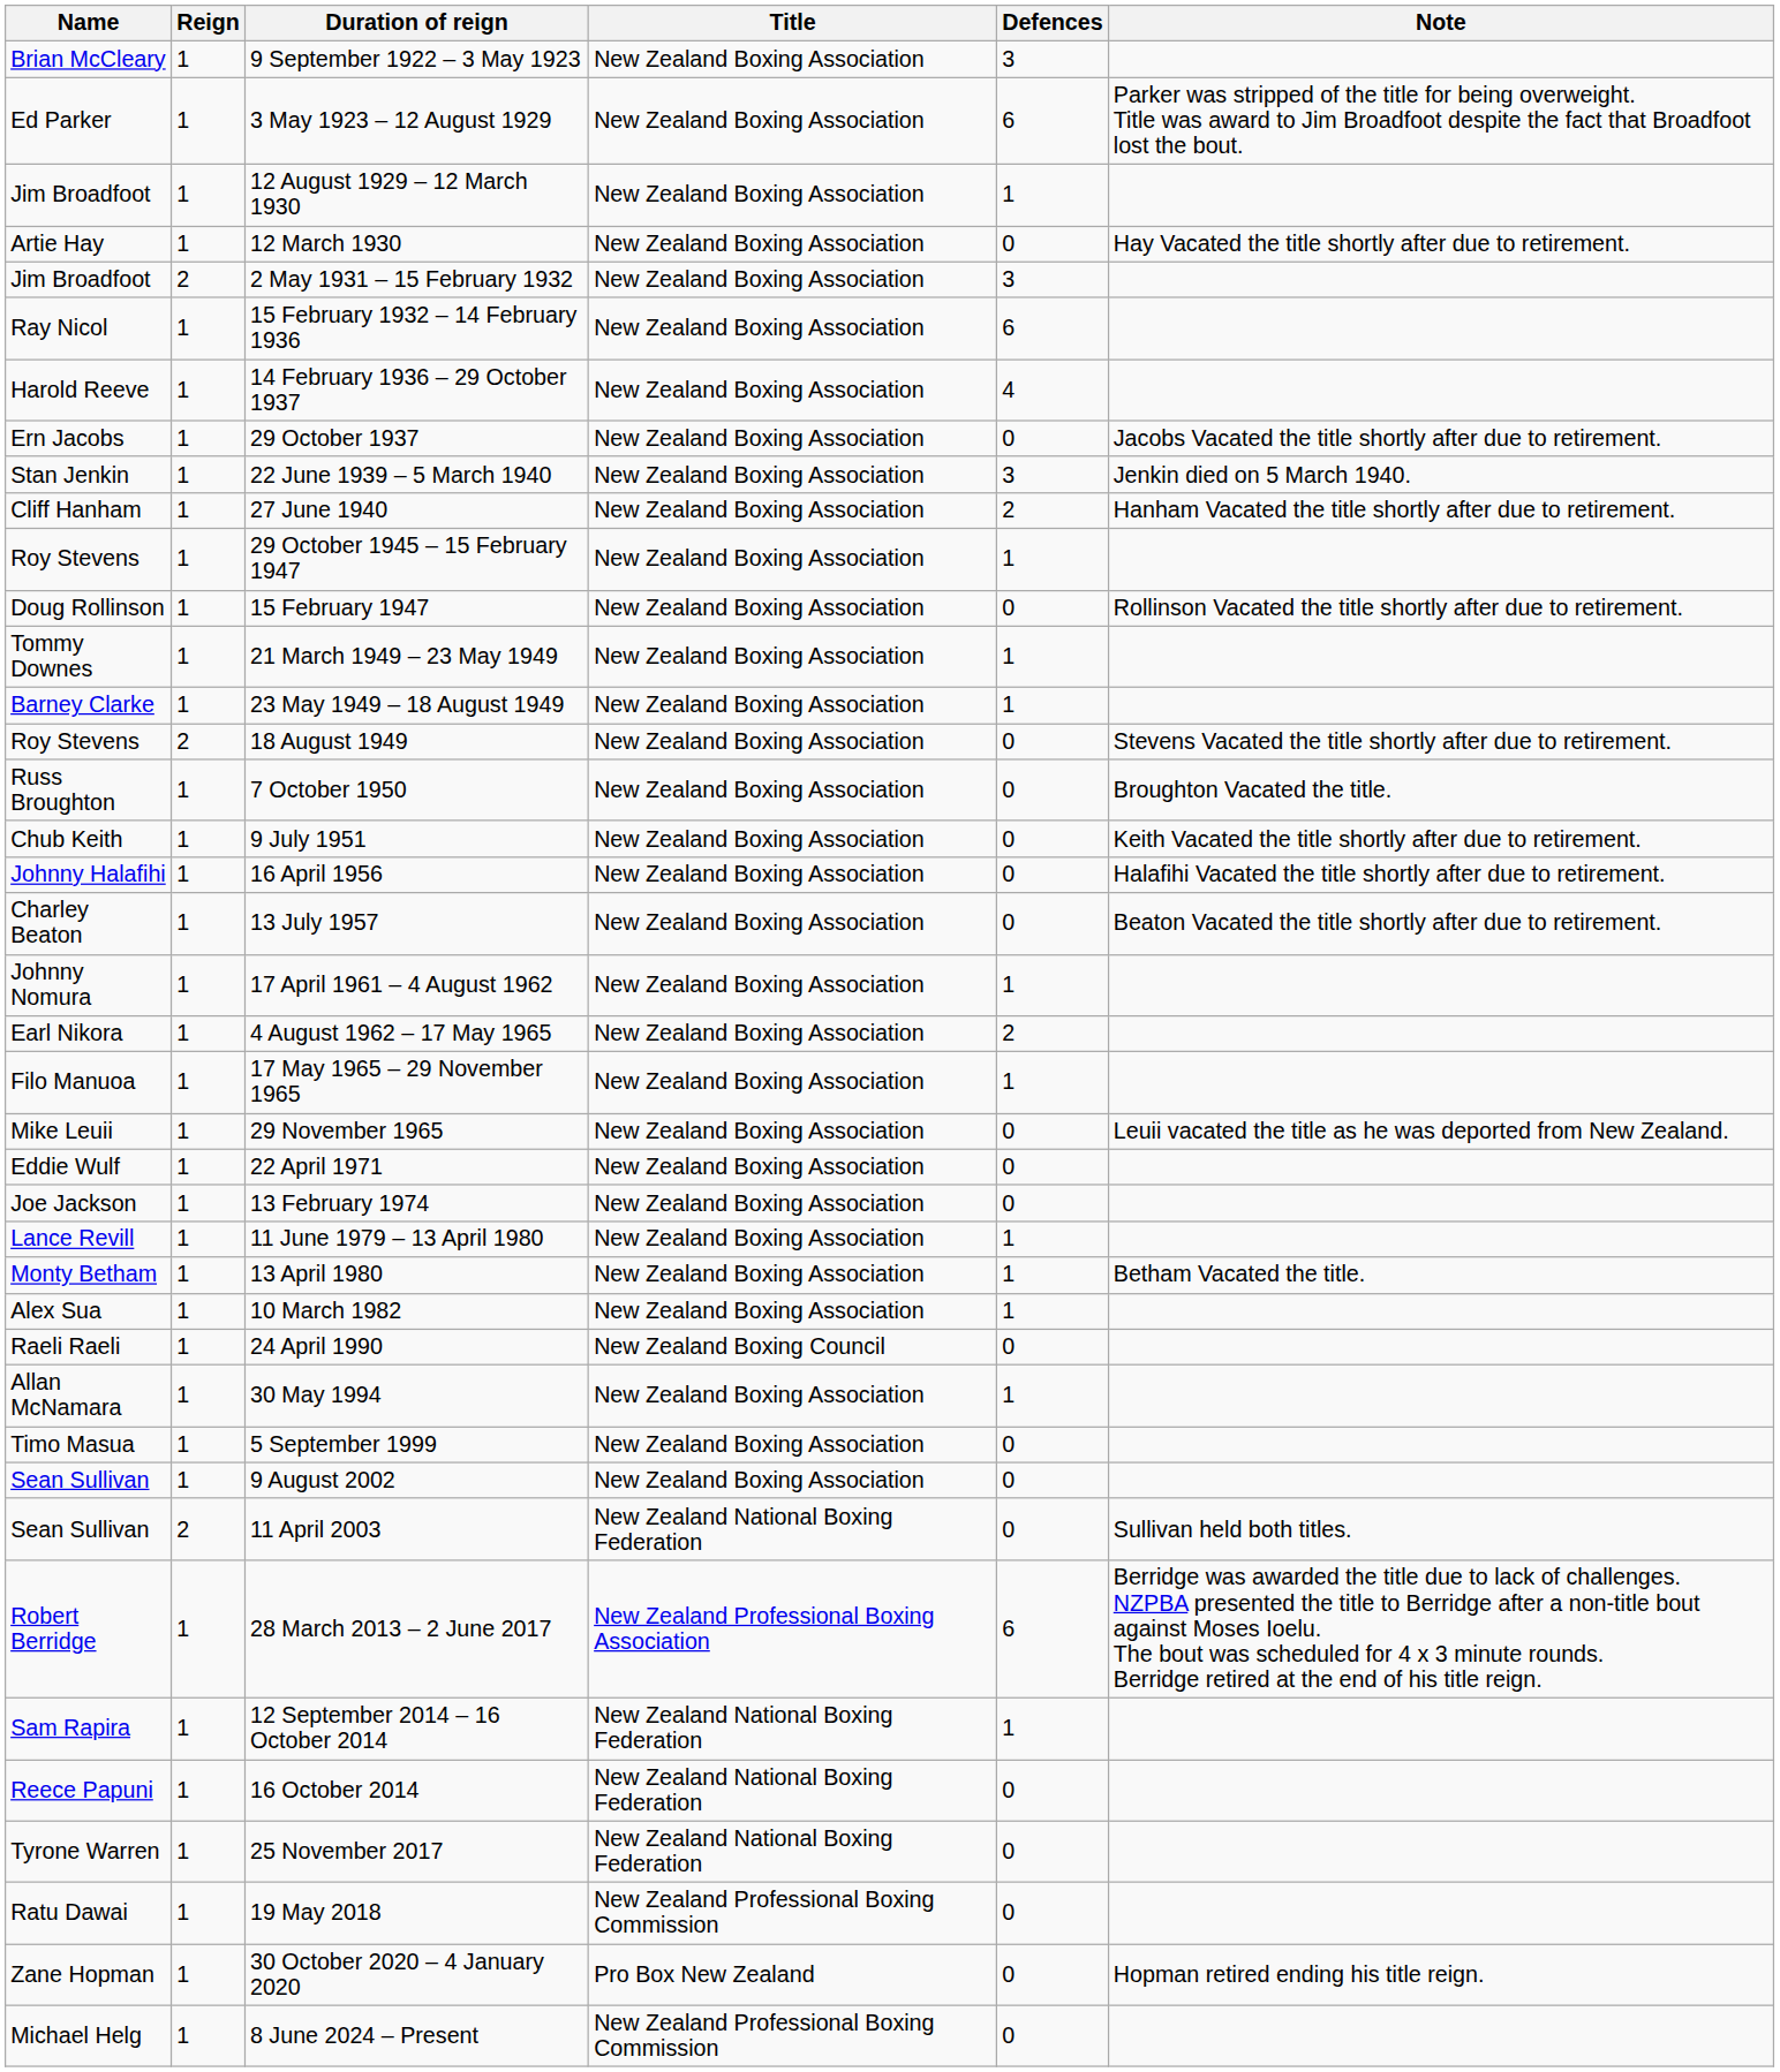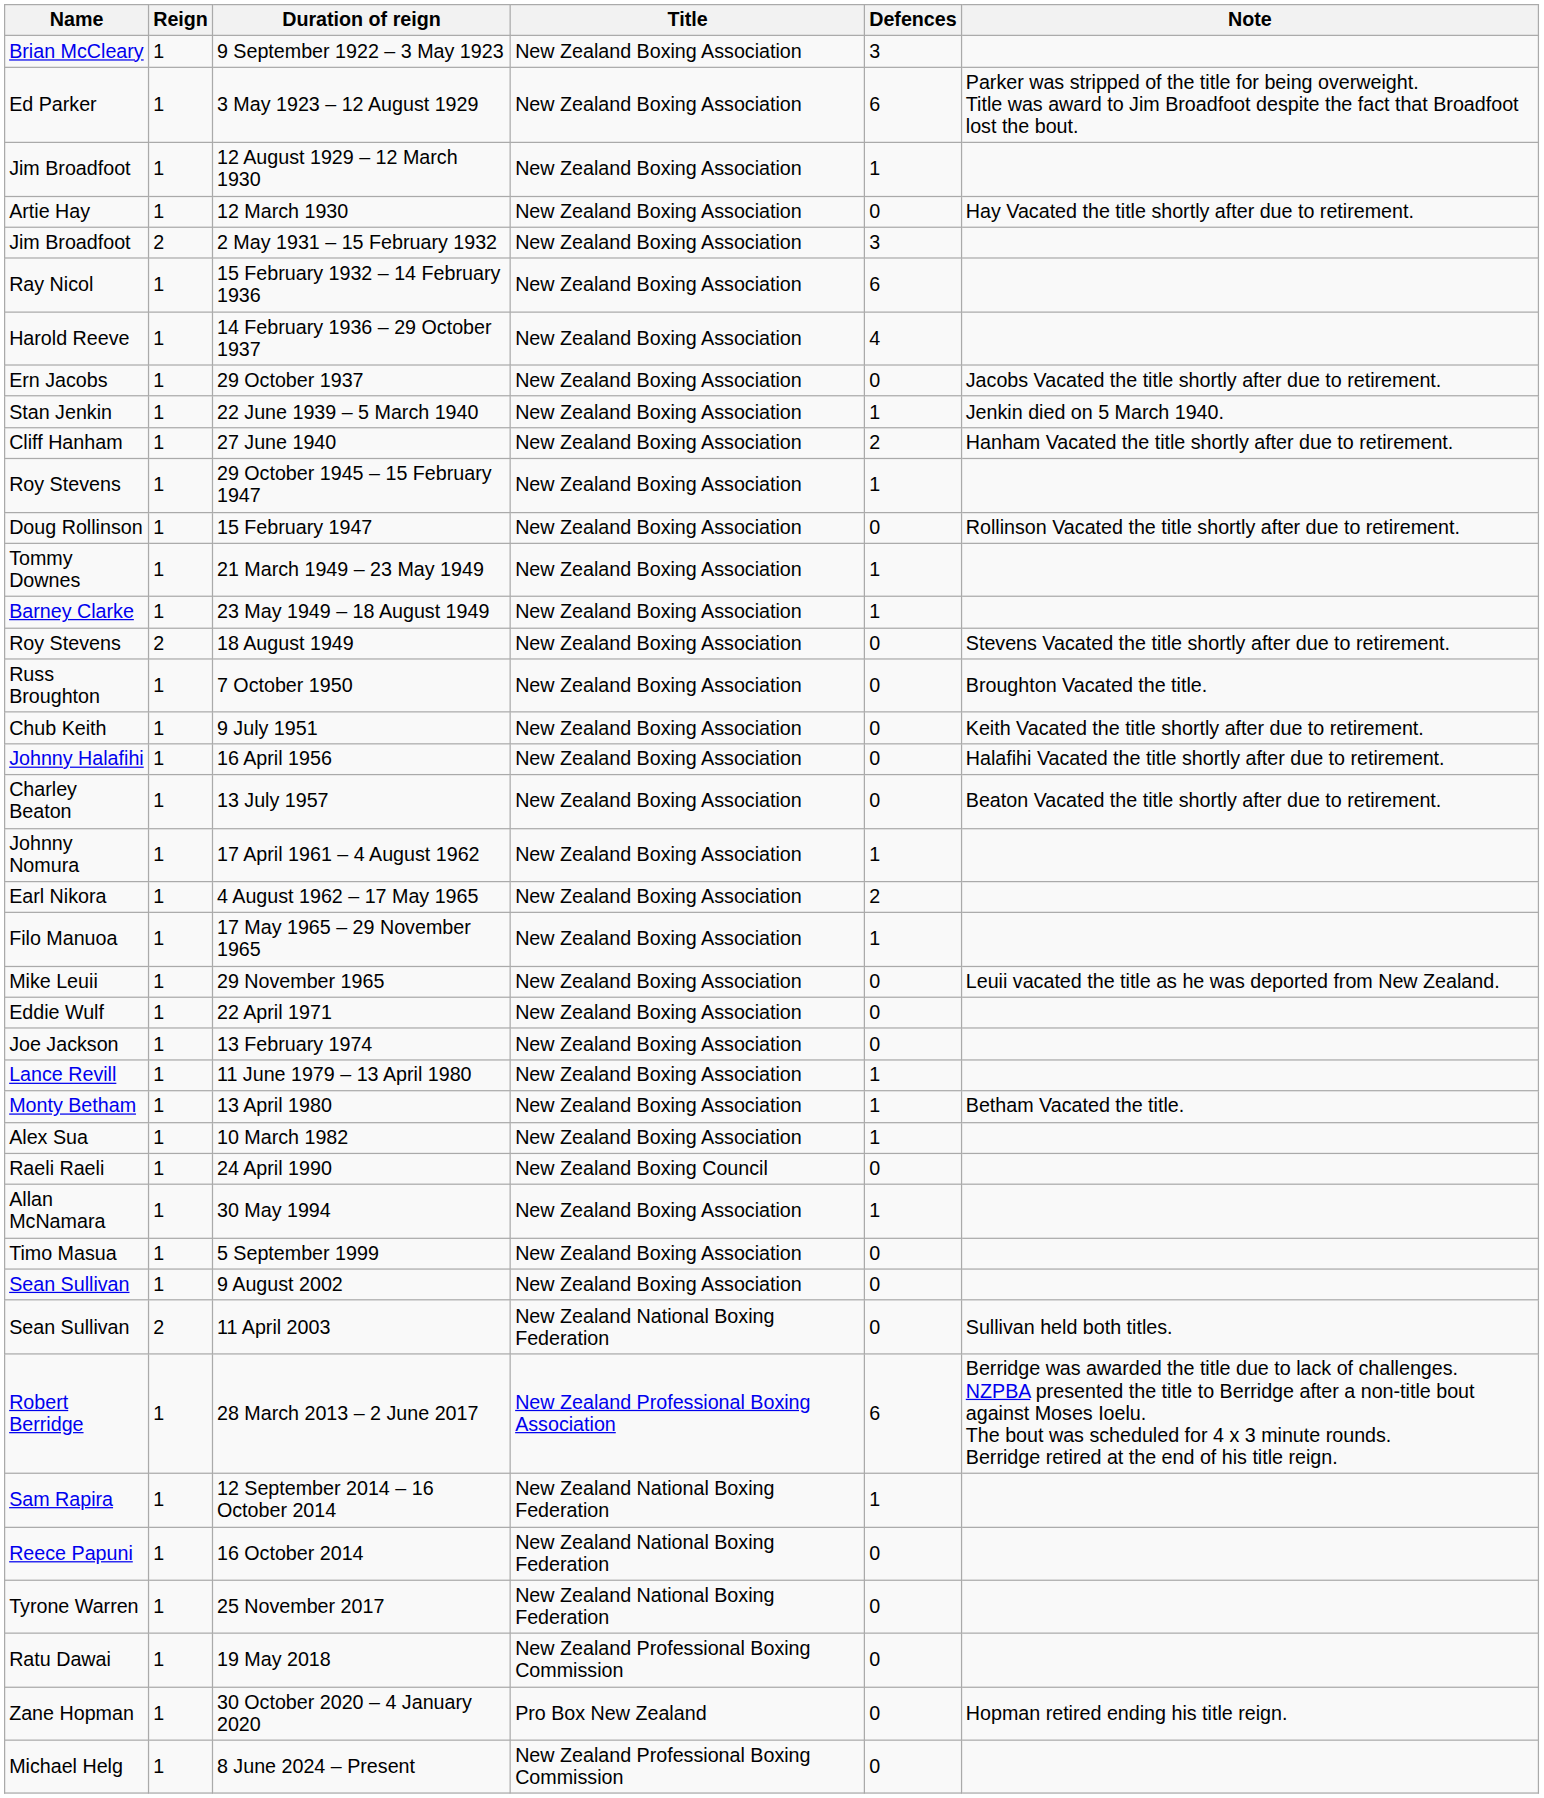22 June 1939 – 5 March 1940 | Defences: 3 -> 1
